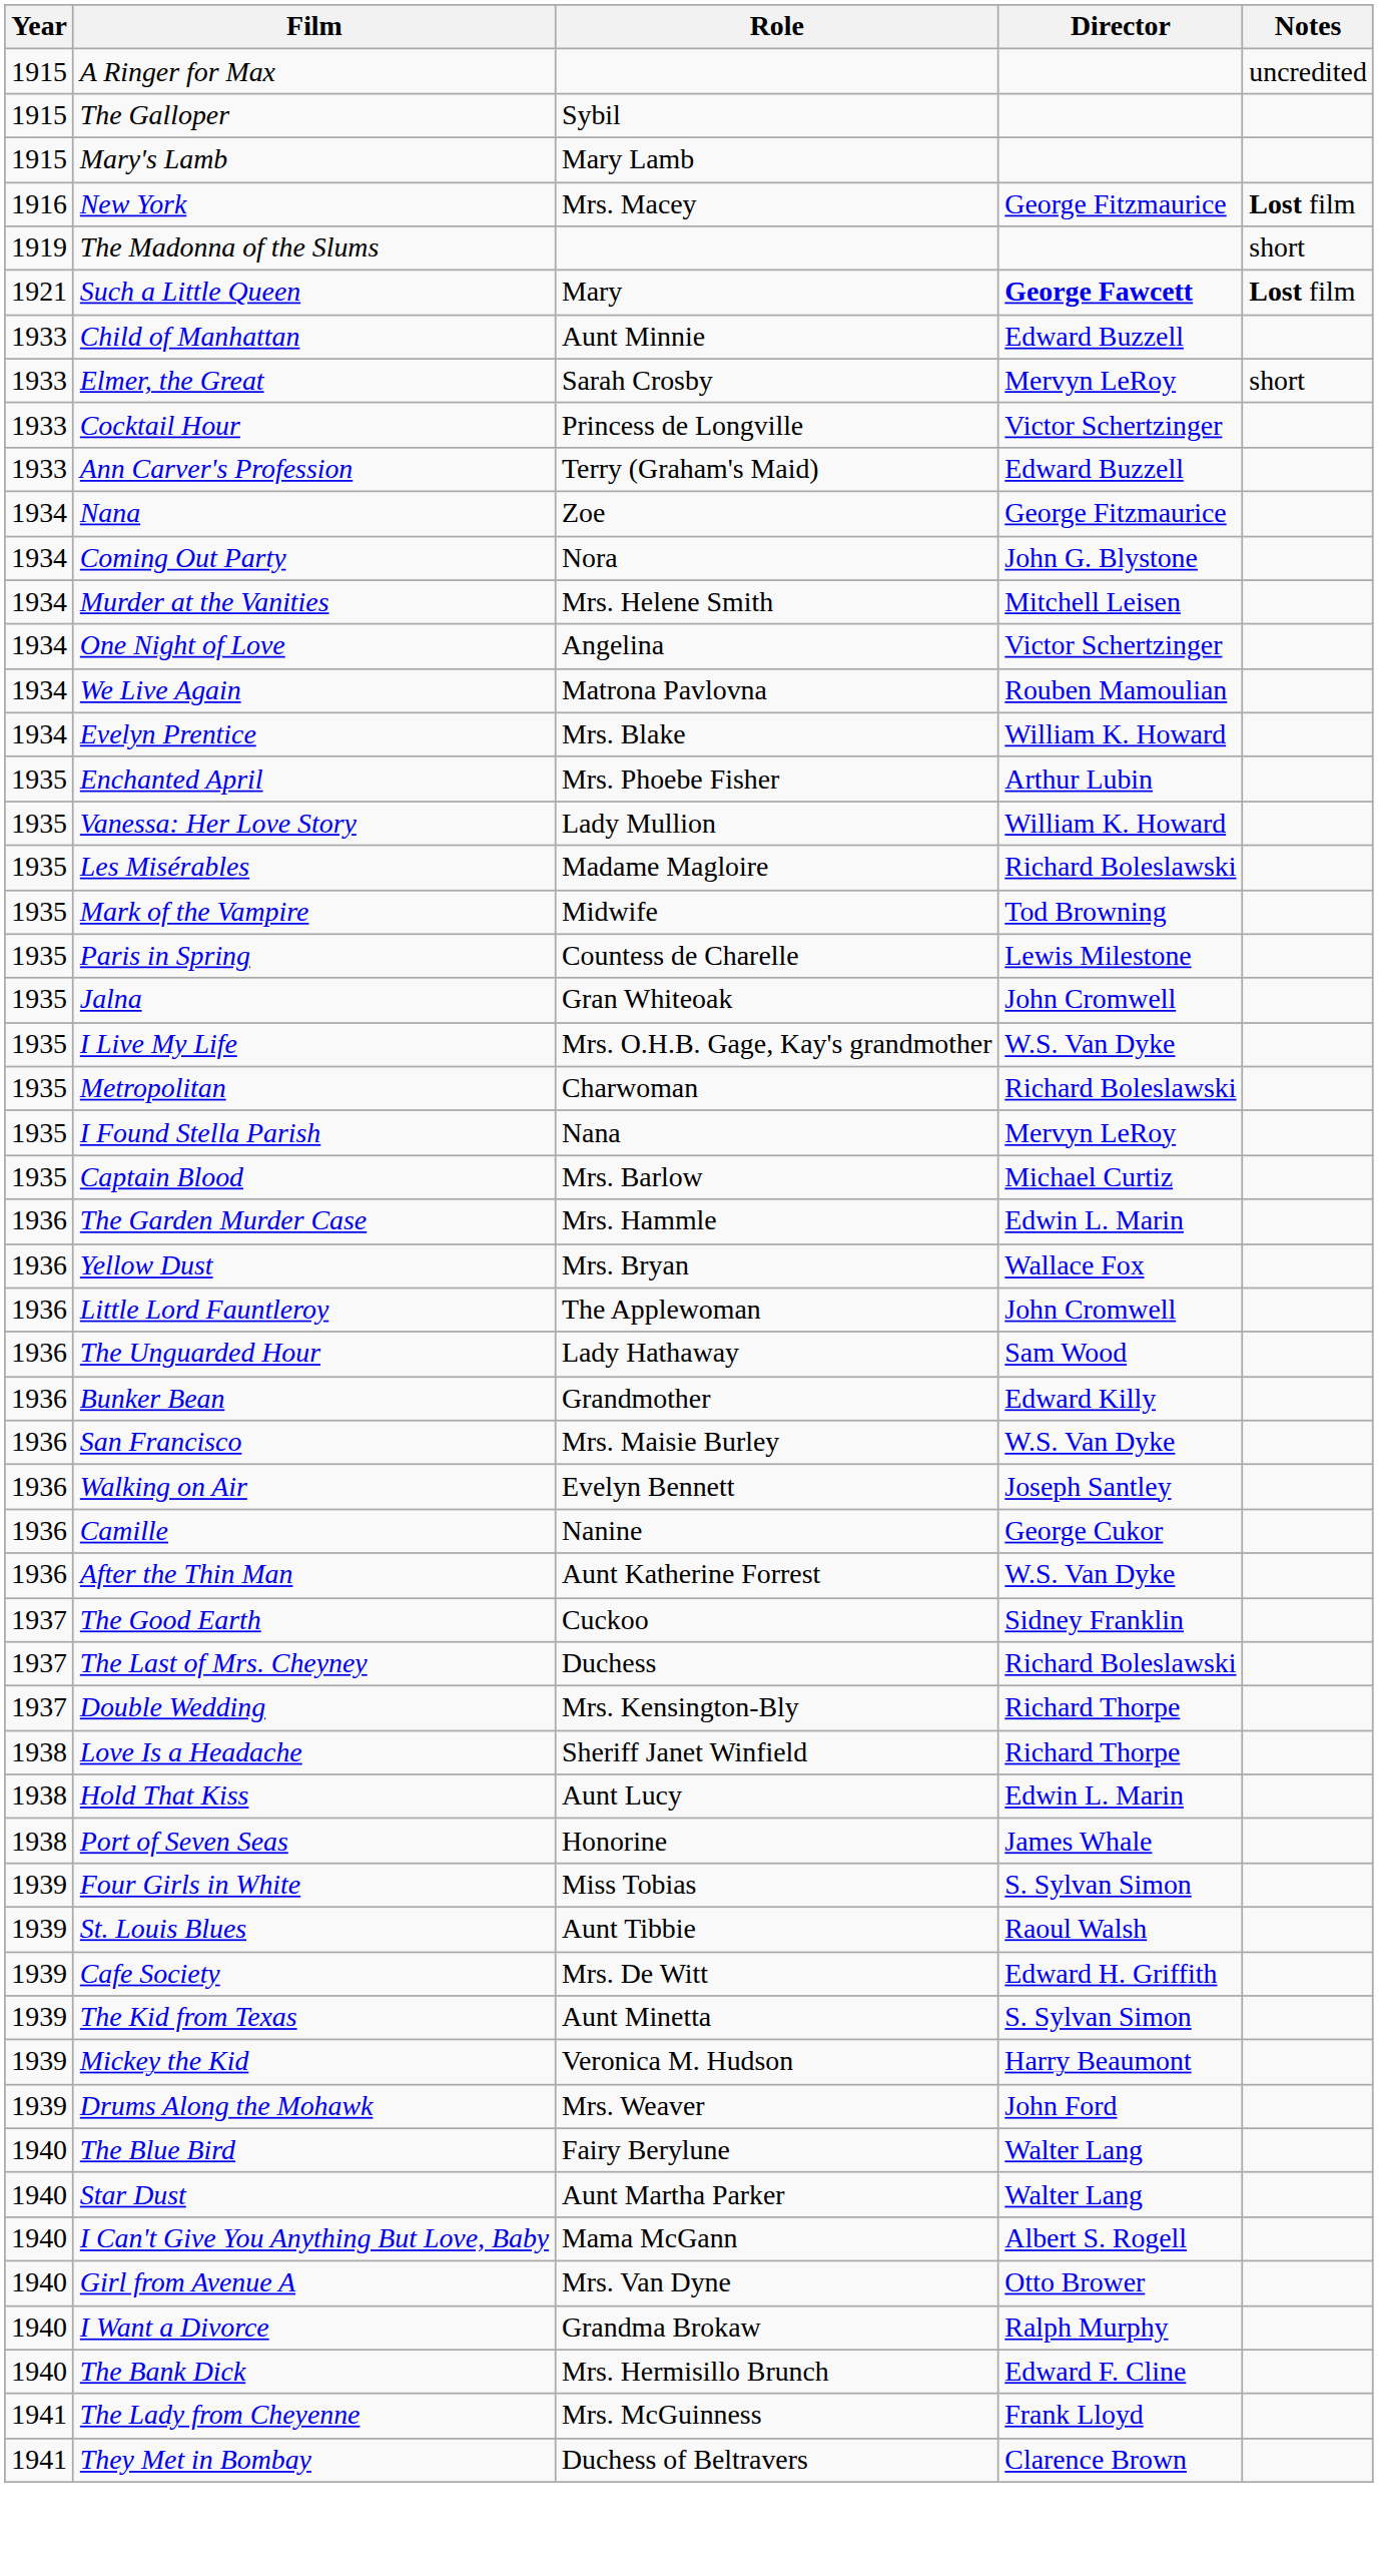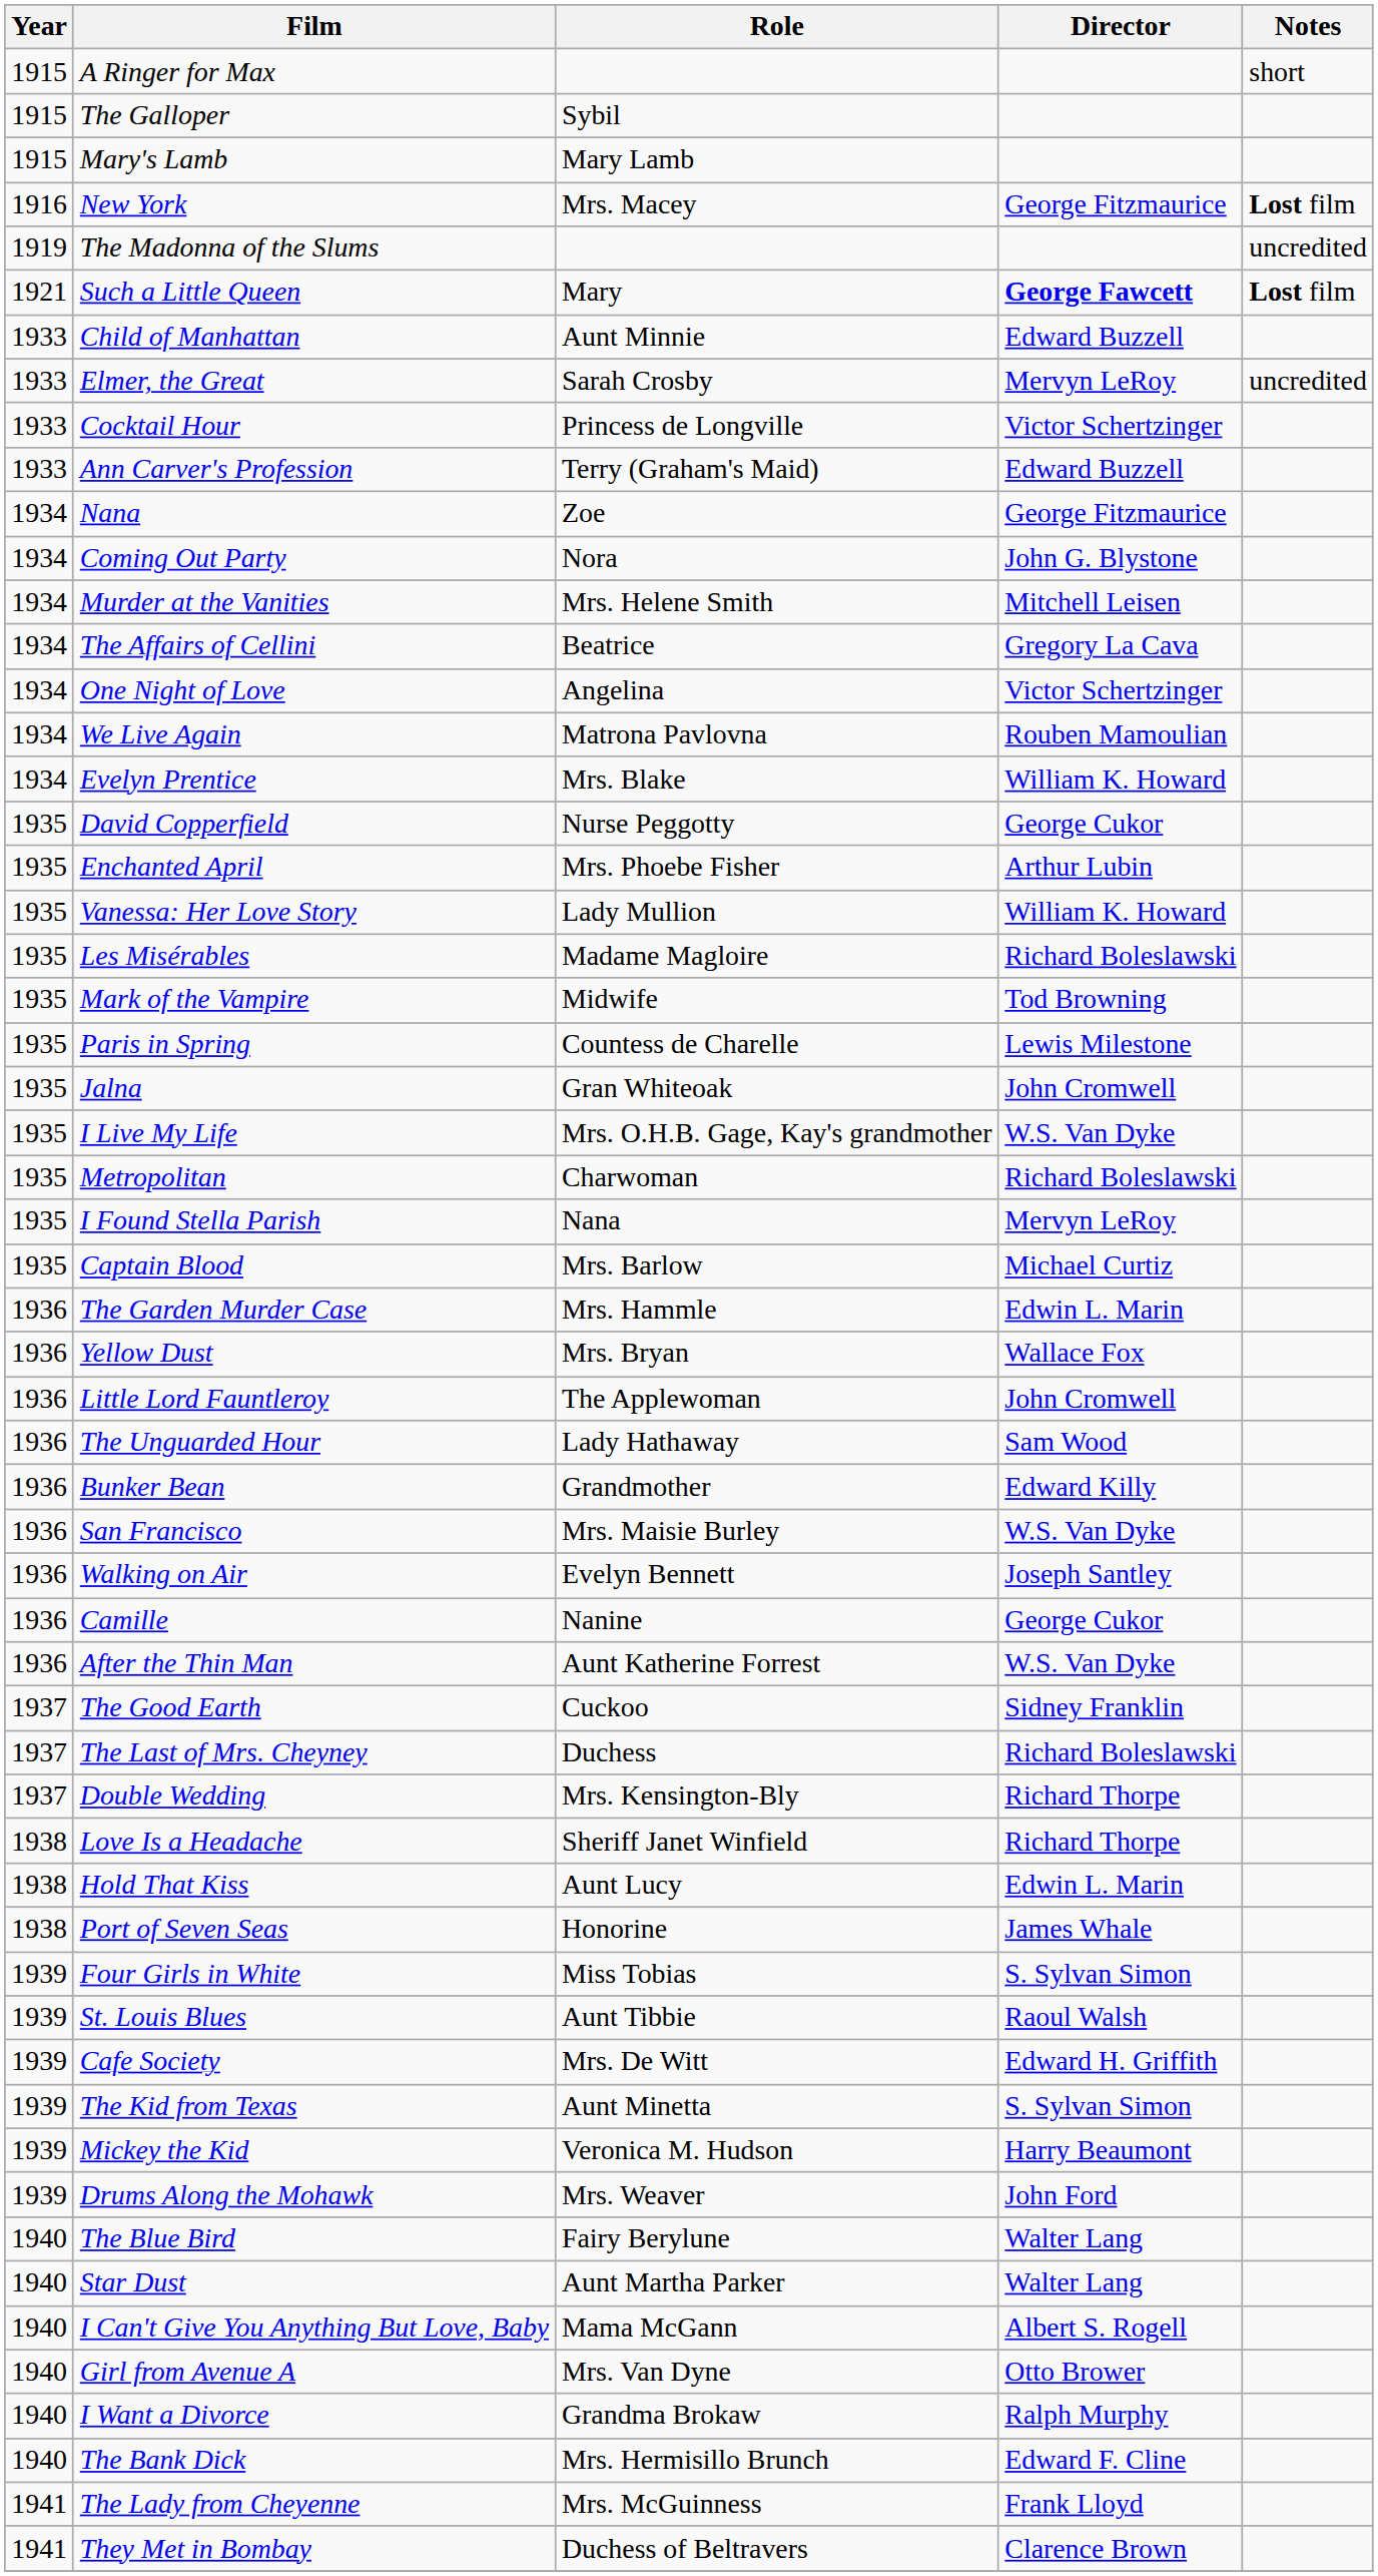A Ringer for Max | Notes: uncredited -> short
The Madonna of the Slums | Notes: short -> uncredited
Elmer, the Great | Notes: short -> uncredited
+ row: 1934 | The Affairs of Cellini | Beatrice | Gregory La Cava
+ row: 1935 | David Copperfield | Nurse Peggotty | George Cukor
